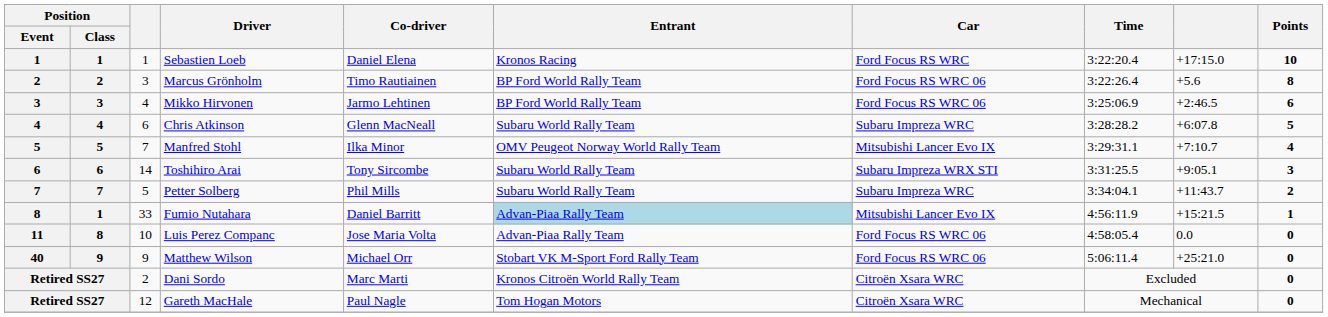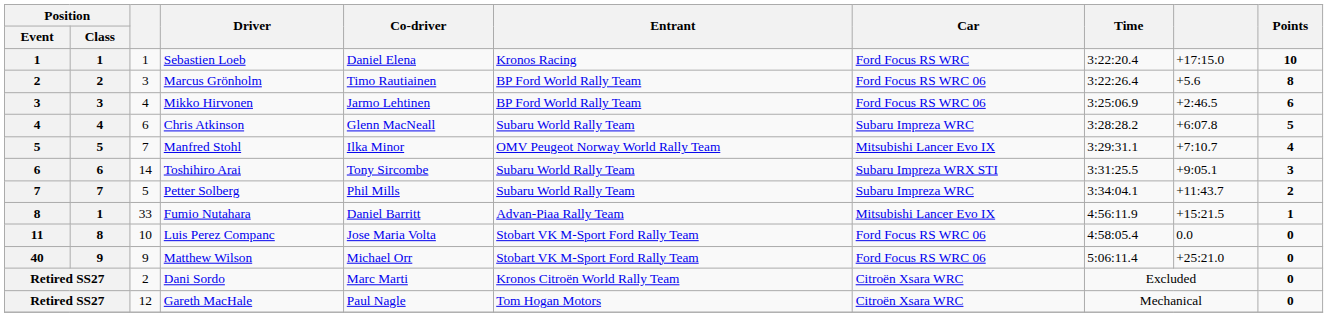Fumio Nutahara | Entrant: lightblue background -> no background
Luis Perez Companc | Entrant: Advan-Piaa Rally Team -> Stobart VK M-Sport Ford Rally Team
